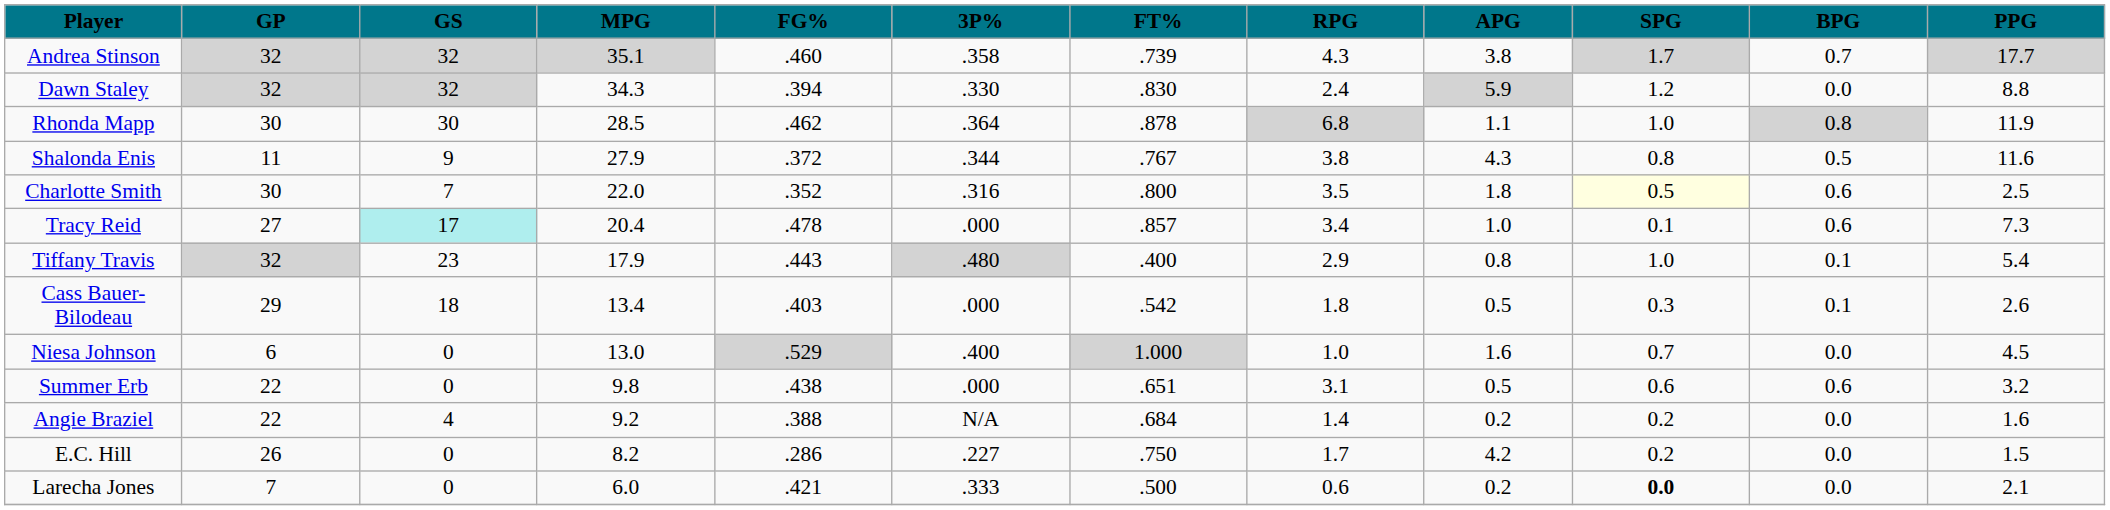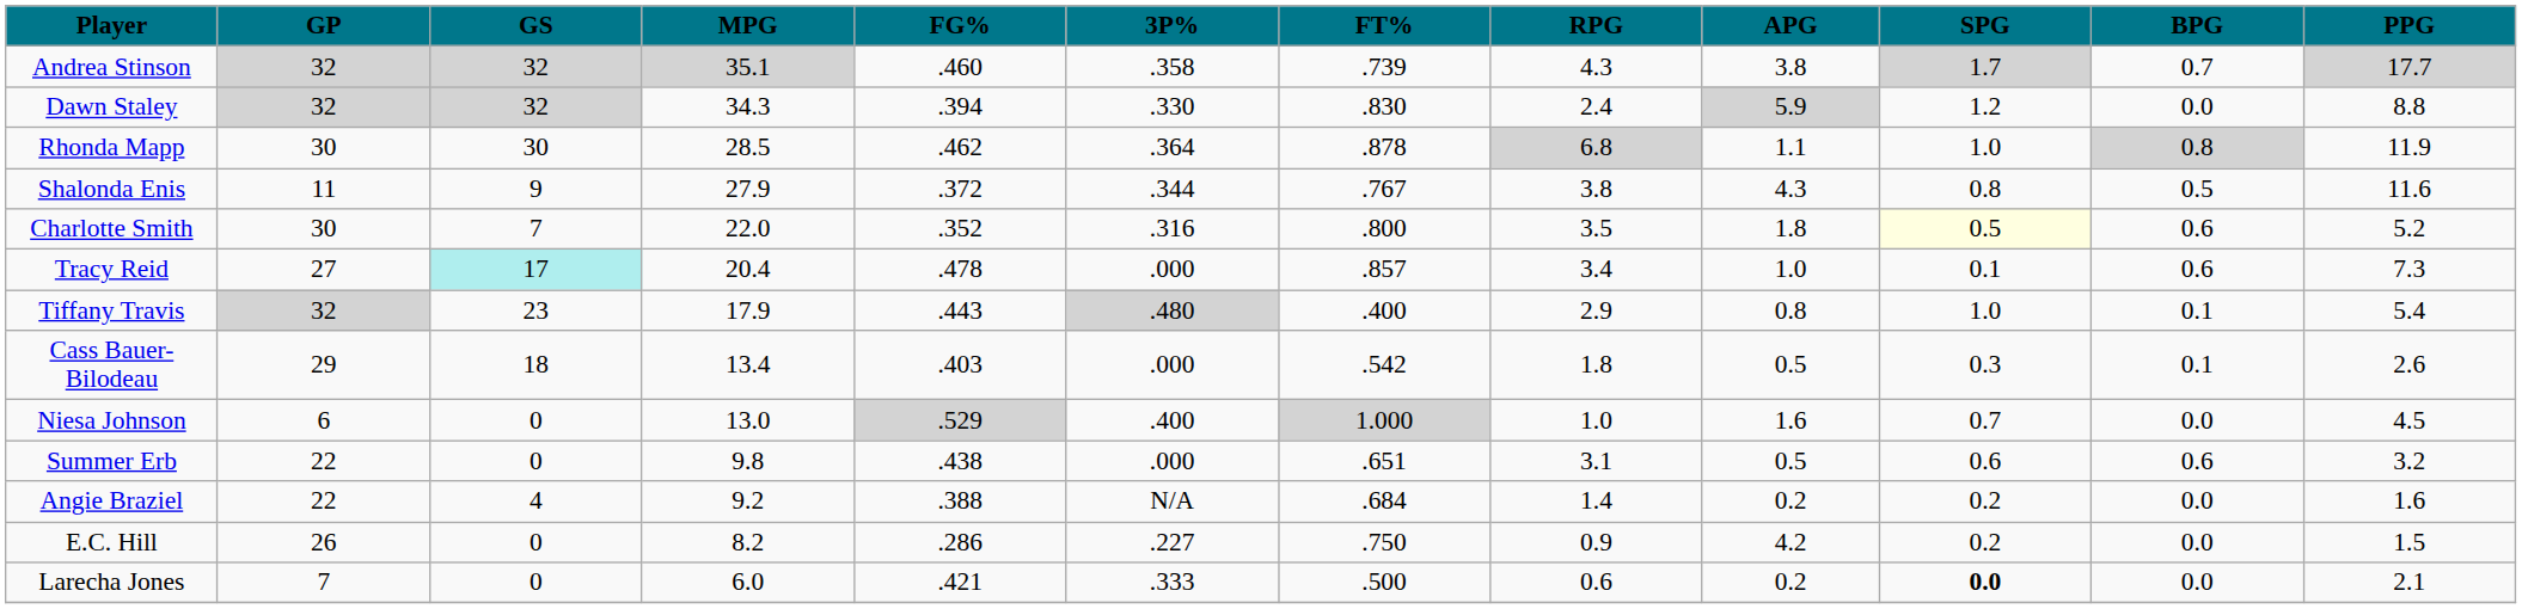Charlotte Smith | PPG: 2.5 -> 5.2
E.C. Hill | RPG: 1.7 -> 0.9
